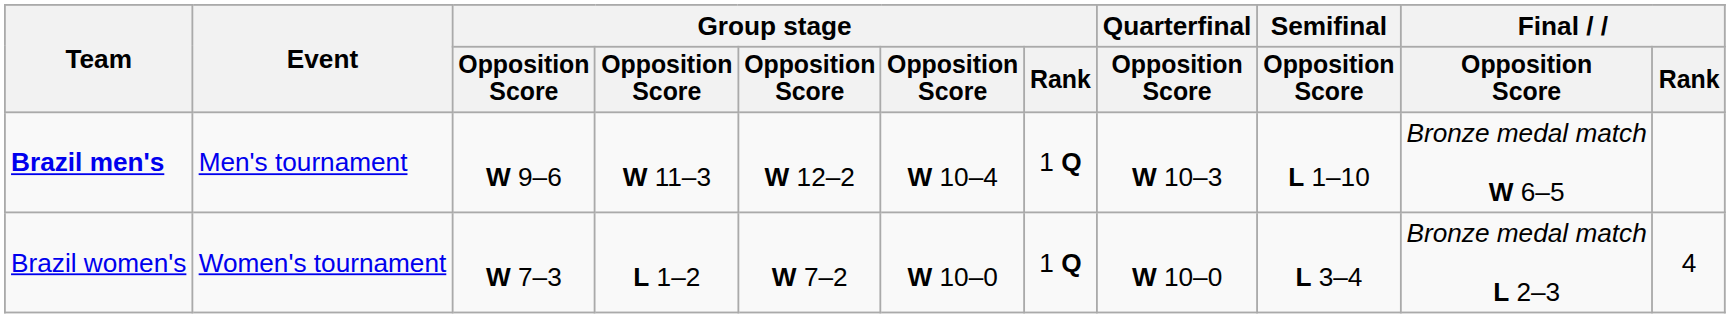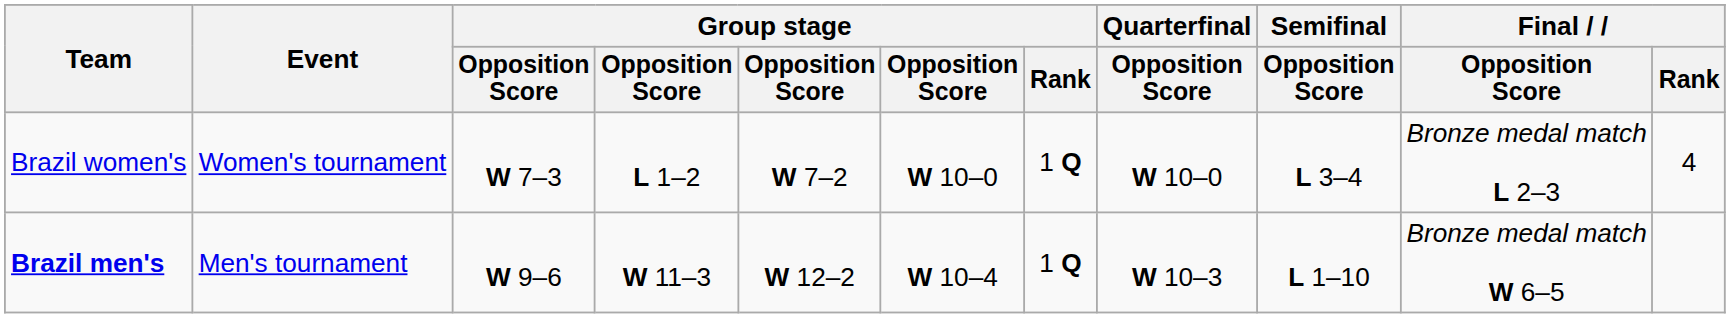rows swapped: Brazil men's <-> Brazil women's
